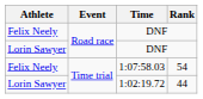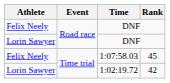1:07:58.03 | Rank: 54 -> 45
1:02:19.72 | Rank: 44 -> 42
